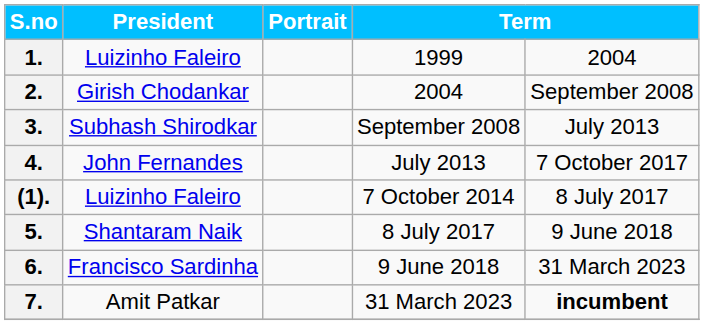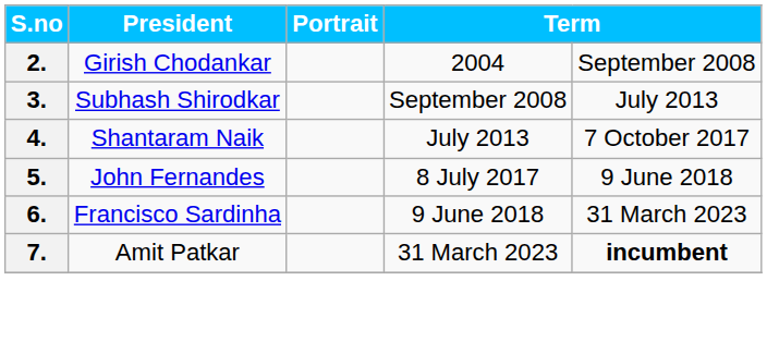- row: 1. | Luizinho Faleiro | 1999 | 2004
4. | President: John Fernandes -> Shantaram Naik
- row: (1). | Luizinho Faleiro | 7 October 2014 | 8 July 2017
5. | President: Shantaram Naik -> John Fernandes
